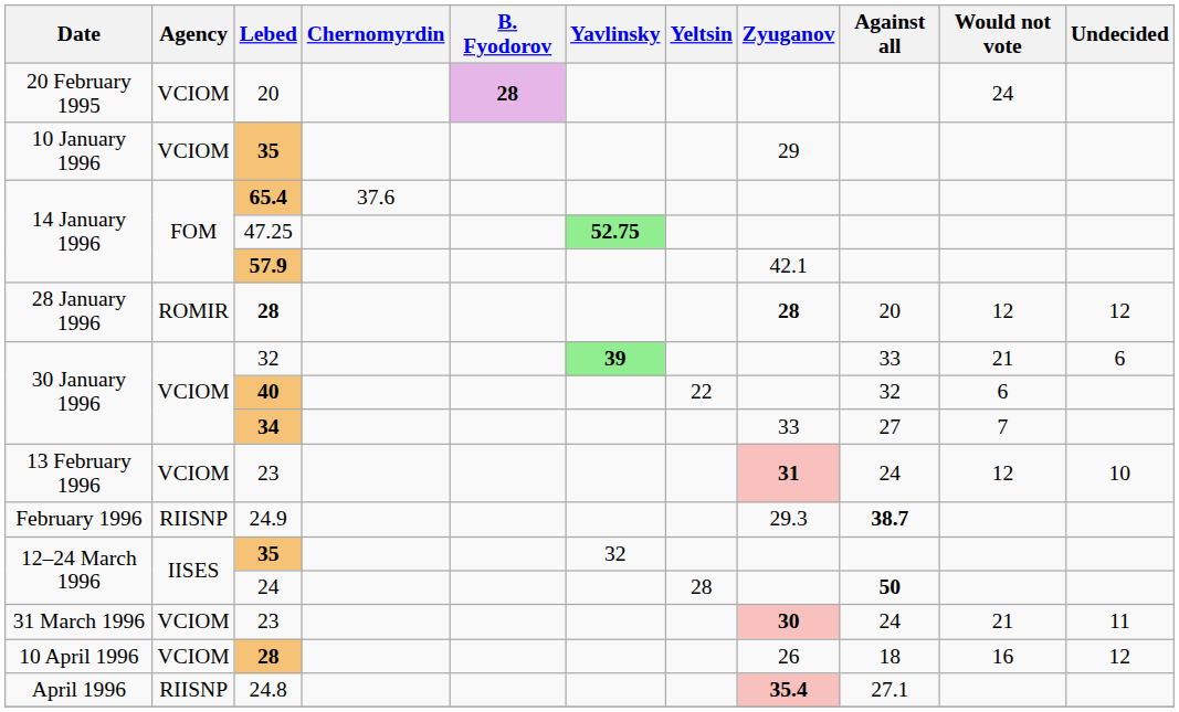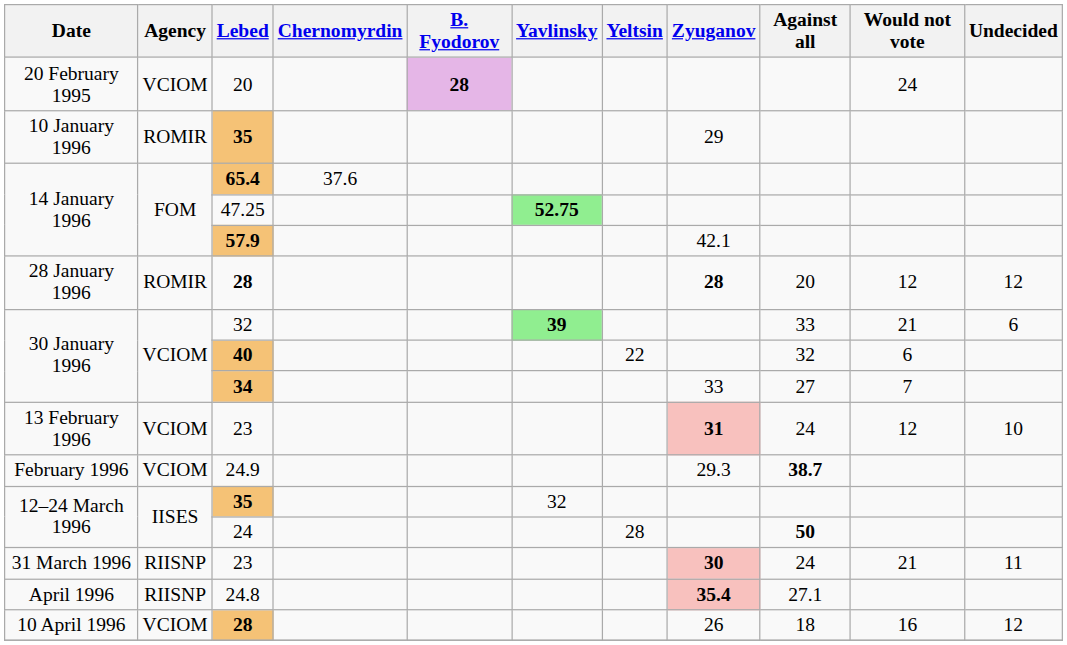10 January 1996 / 35 | Agency: VCIOM -> ROMIR
24.9 | Agency: RIISNP -> VCIOM
31 March 1996 / 23 | Agency: VCIOM -> RIISNP
rows swapped: 10 April 1996 / 28 <-> 24.8
